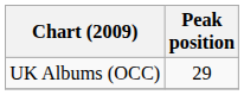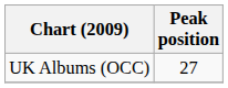UK Albums (OCC) | Peak position: 29 -> 27
